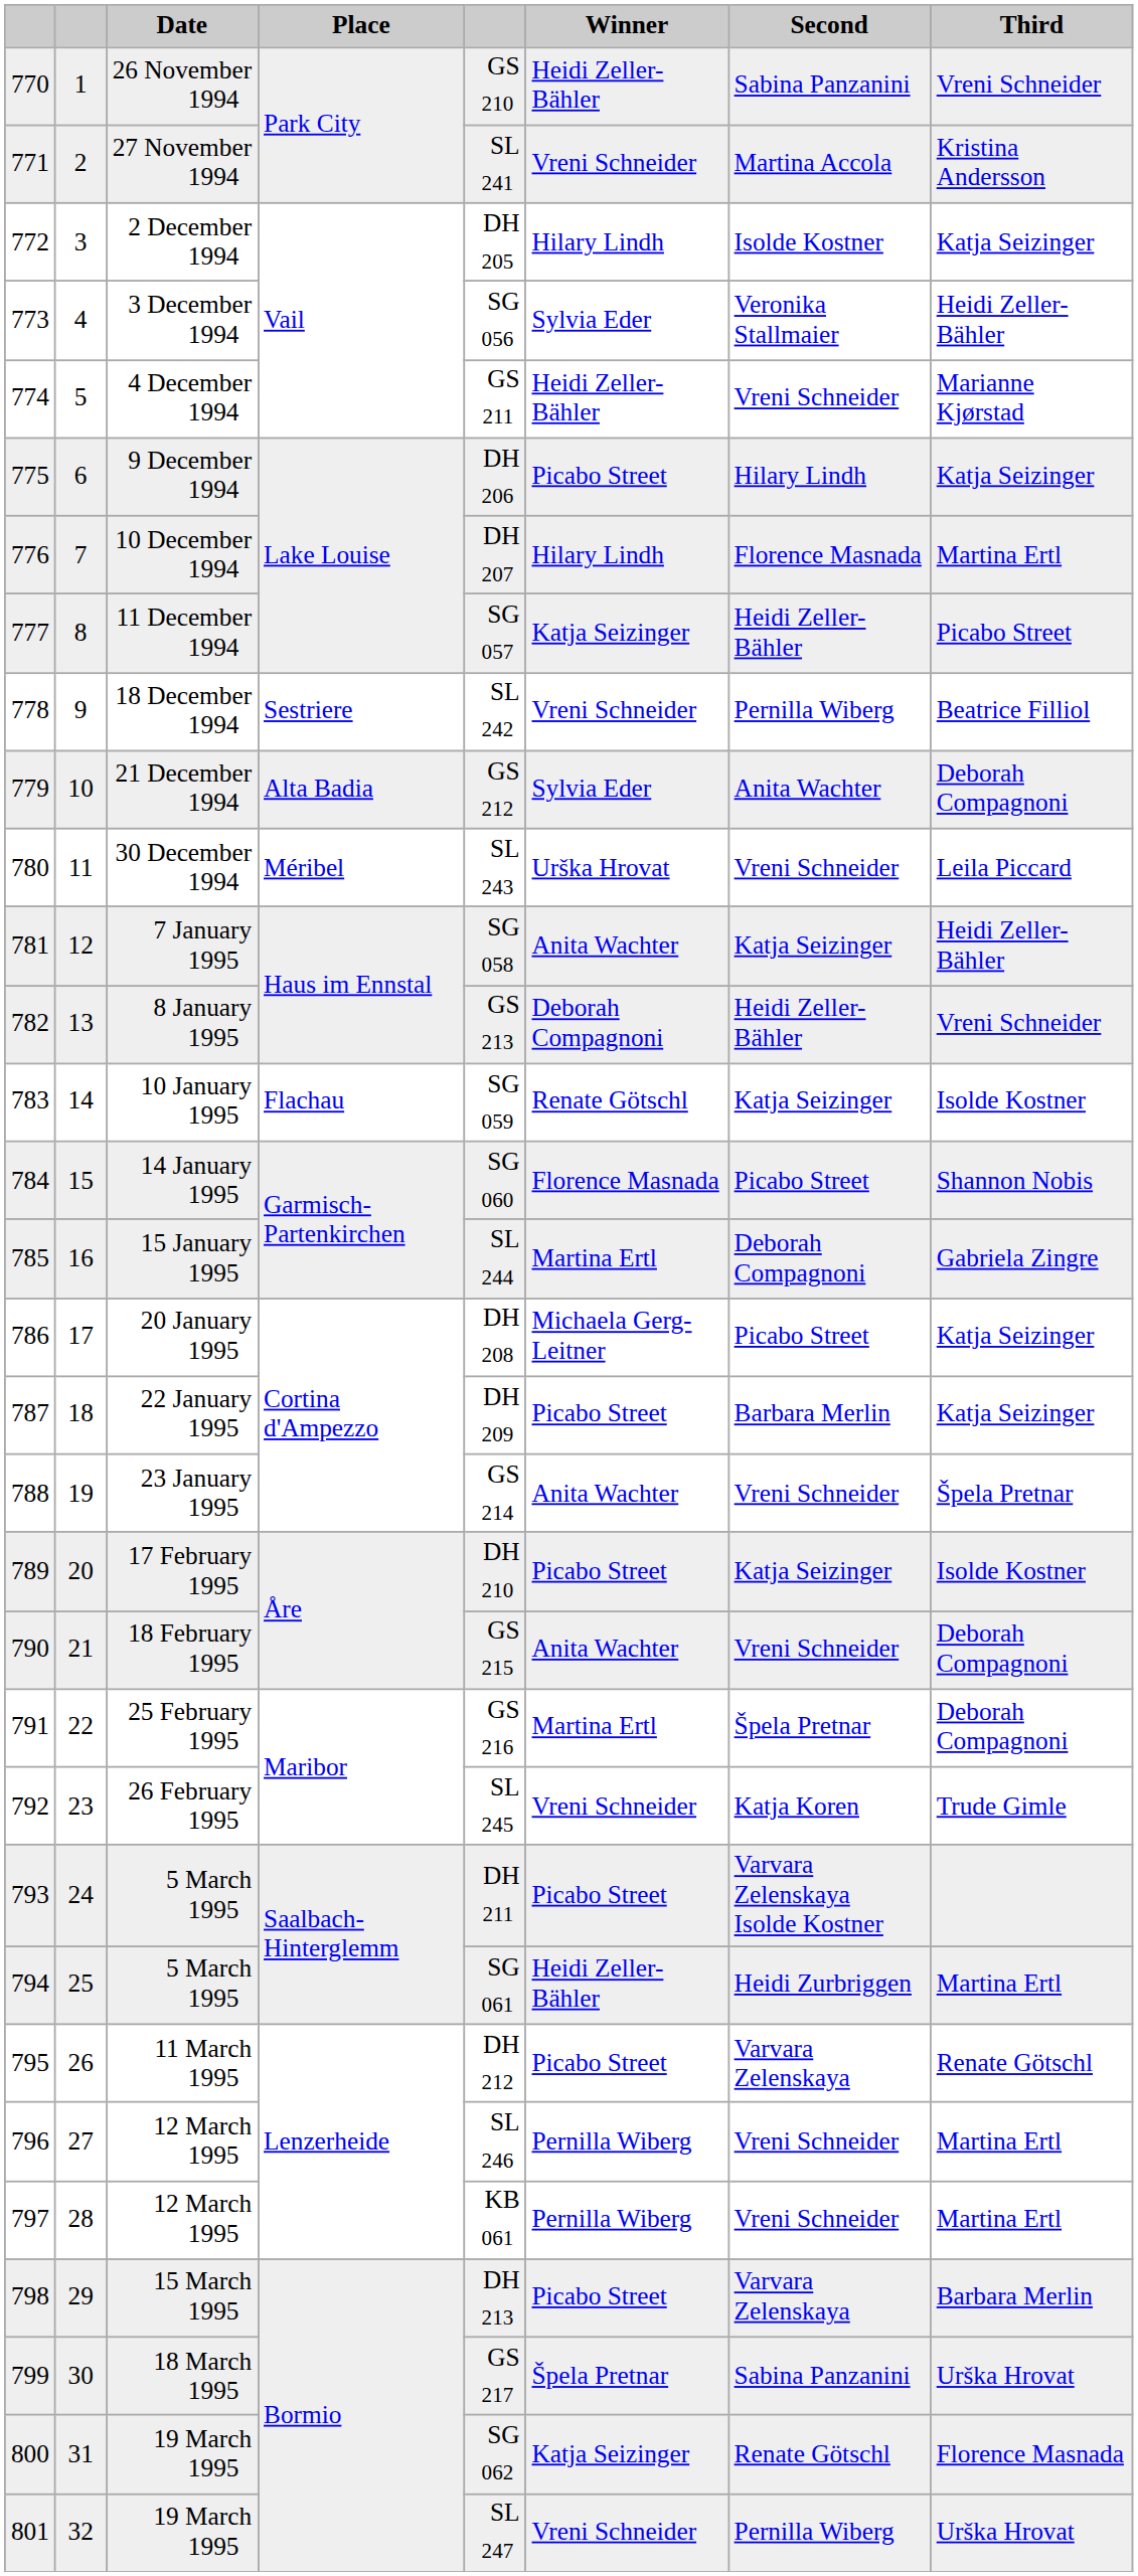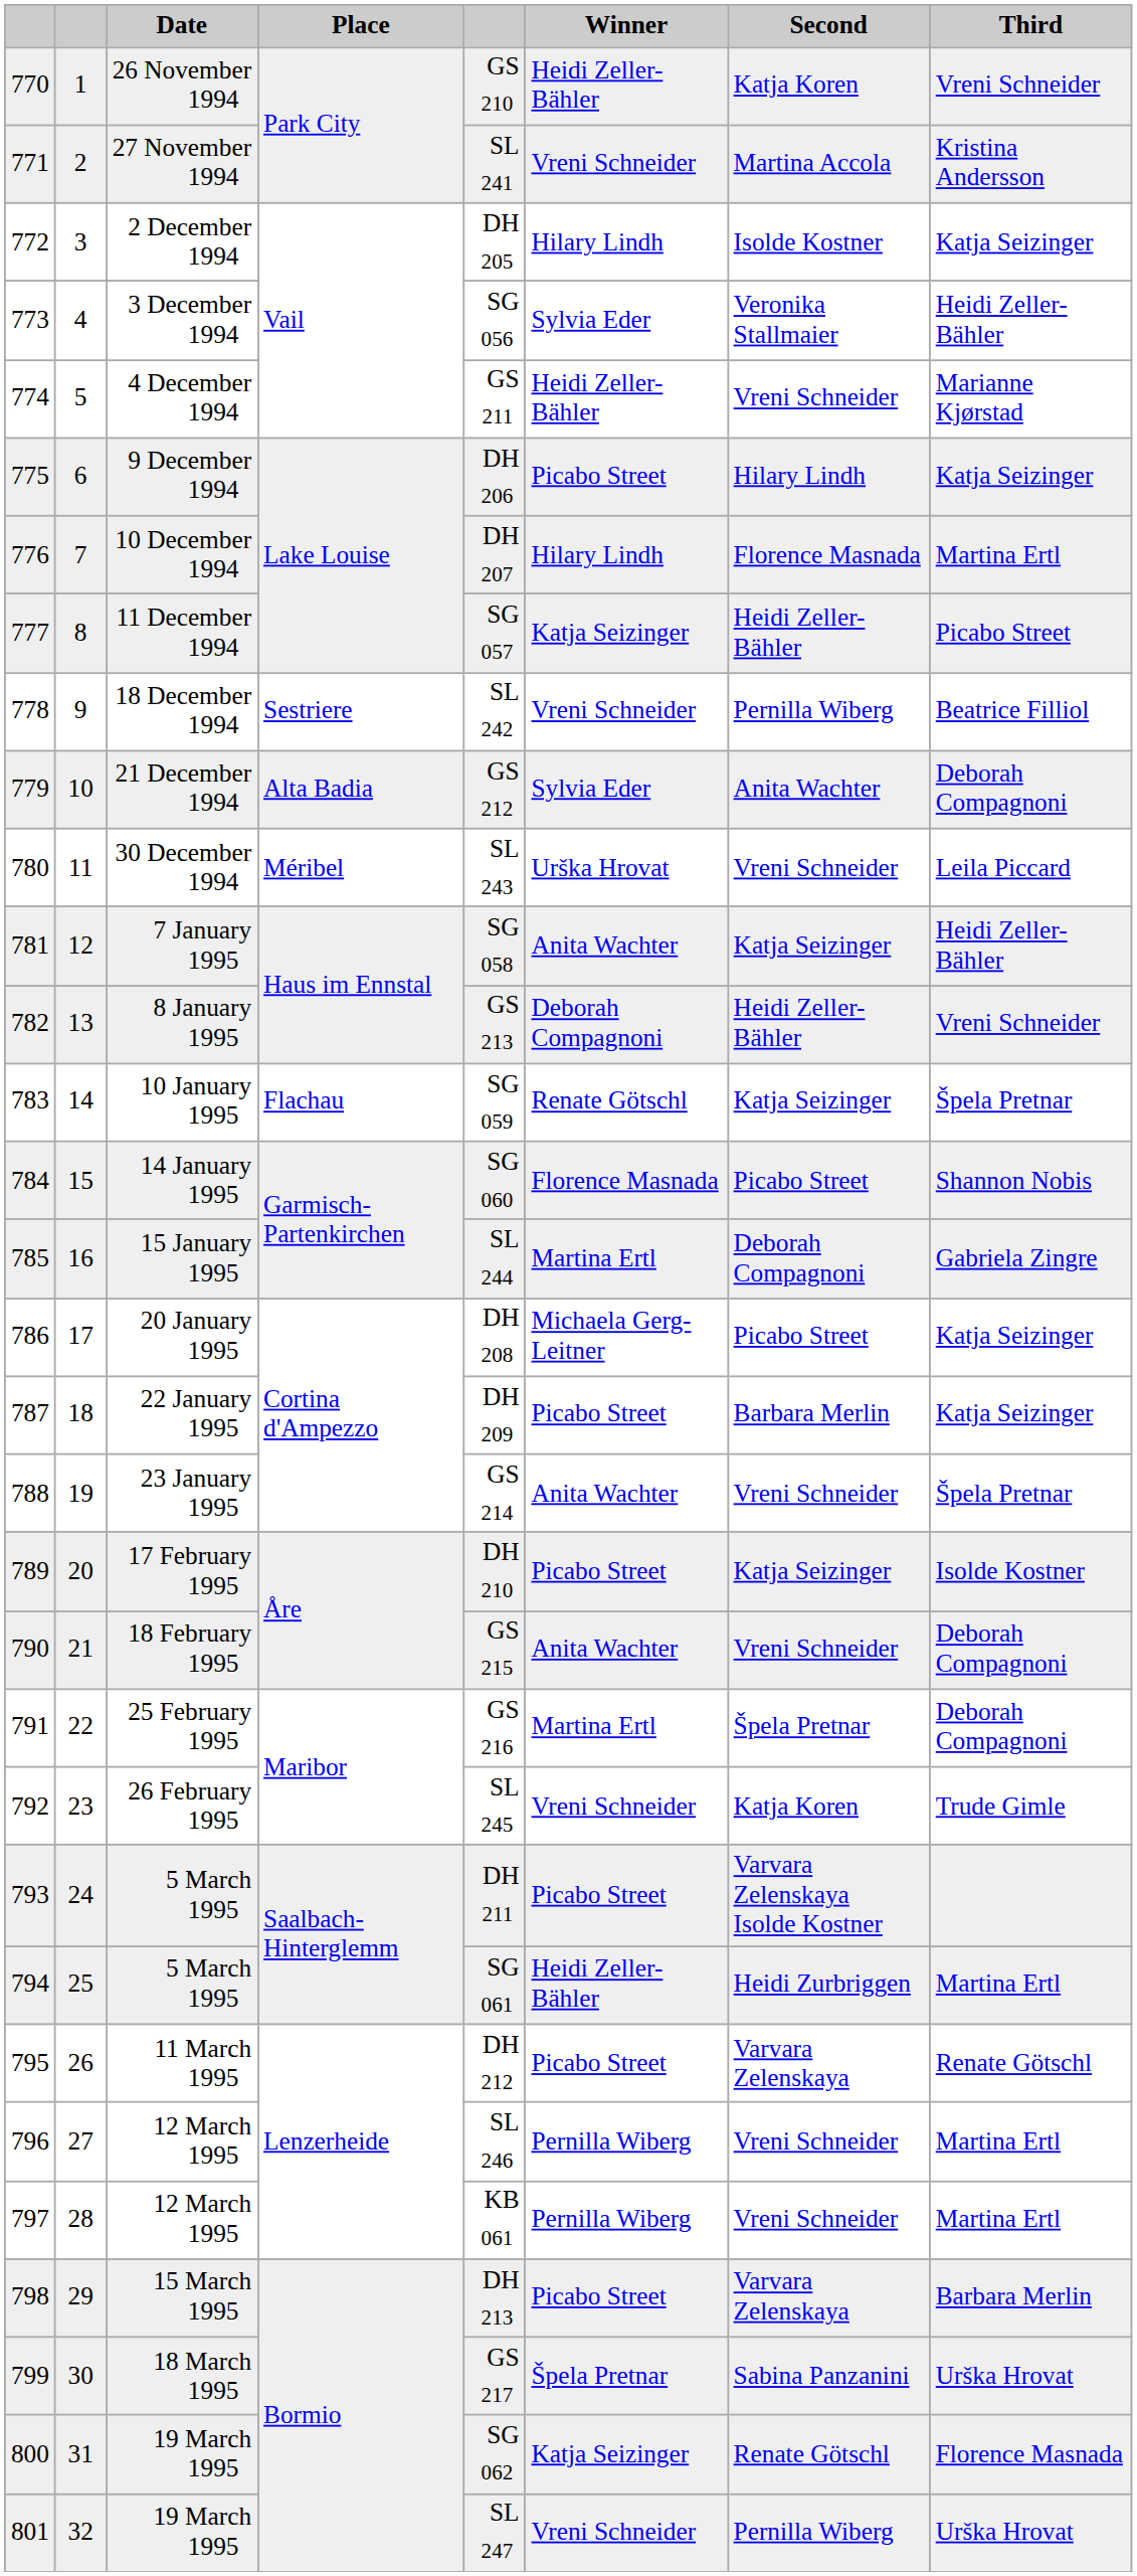26 November 1994 | Second: Sabina Panzanini -> Katja Koren
10 January 1995 | Third: Isolde Kostner -> Špela Pretnar
